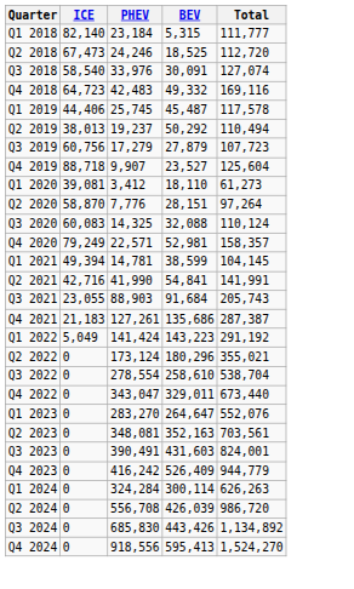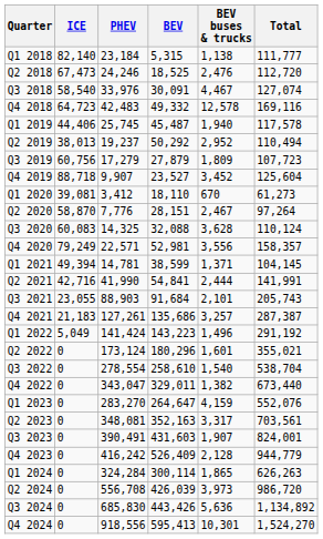+ column: BEV buses & trucks | 1,138 | 2,476 | 4,467 | 12,578 | 1,940 | 2,952 | 1,809 | 3,452 | 670 | 2,467 | 3,628 | 3,556 | 1,371 | 2,444 | 2,101 | 3,257 | 1,496 | 1,601 | 1,540 | 1,382 | 4,159 | 3,317 | 1,907 | 2,128 | 1,865 | 3,973 | 5,636 | 10,301
